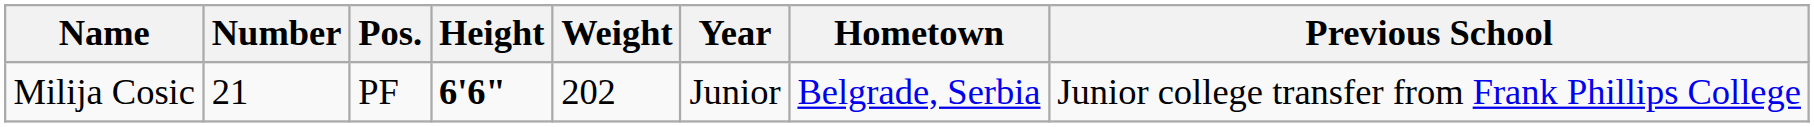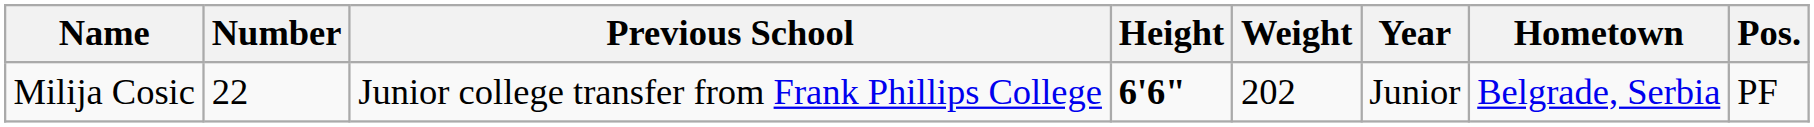columns swapped: Pos. <-> Previous School
Milija Cosic | Number: 21 -> 22
